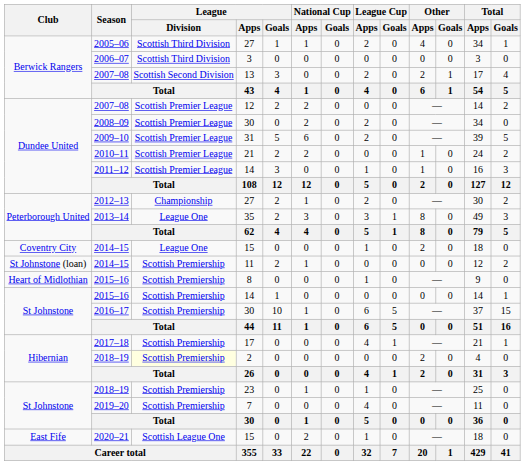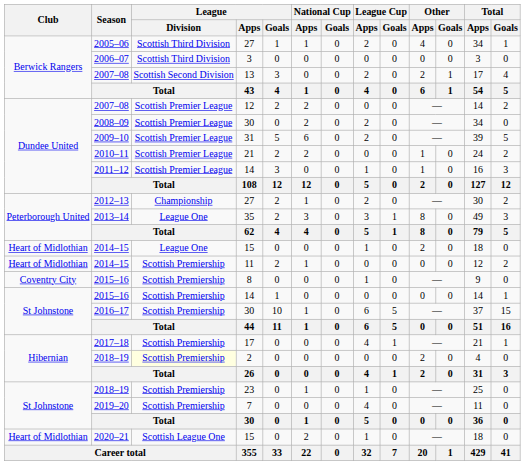2014–15 / 15 | Club: Coventry City -> Heart of Midlothian
2014–15 / 11 | Club: St Johnstone (loan) -> Heart of Midlothian
2015–16 / 8 | Club: Heart of Midlothian -> Coventry City
2020–21 | Club: East Fife -> Heart of Midlothian
